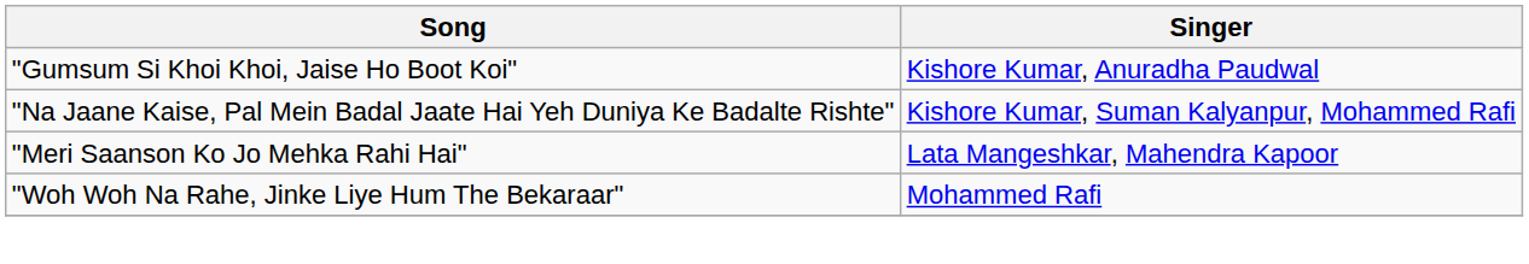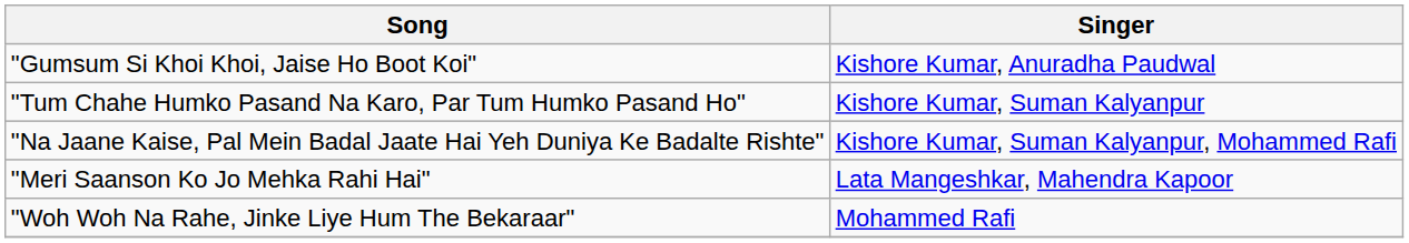+ row: "Tum Chahe Humko Pasand Na Karo, Par Tum Humko Pasand Ho" | Kishore Kumar, Suman Kalyanpur
